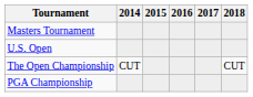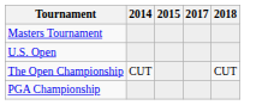- column: 2016
